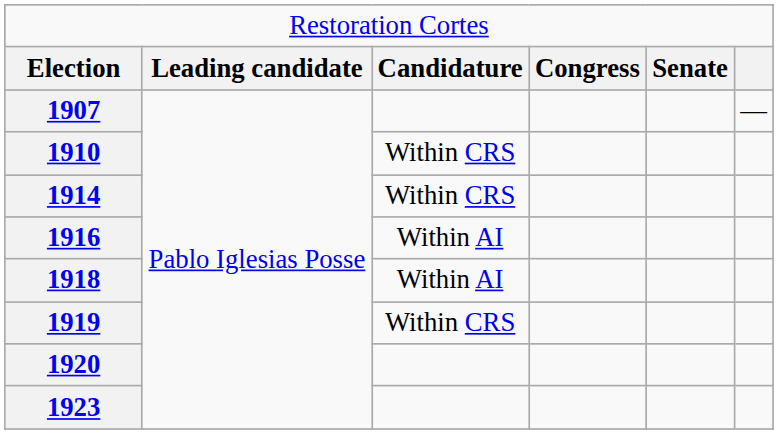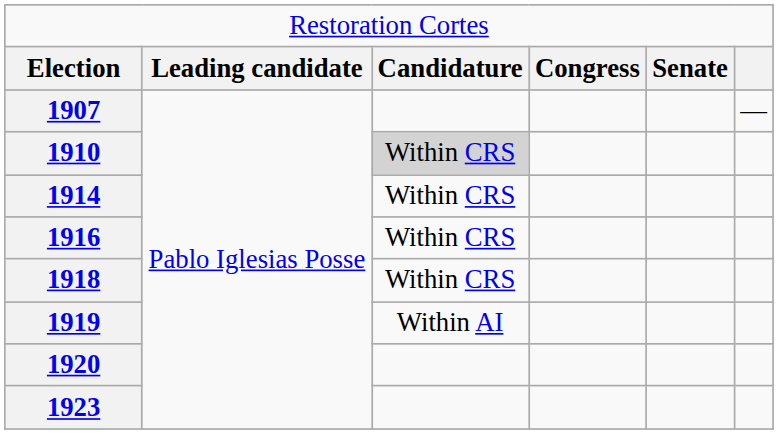1910 | column 3: no background -> lightgrey background
1916 | column 3: Within AI -> Within CRS
1918 | column 3: Within AI -> Within CRS
1919 | column 3: Within CRS -> Within AI
